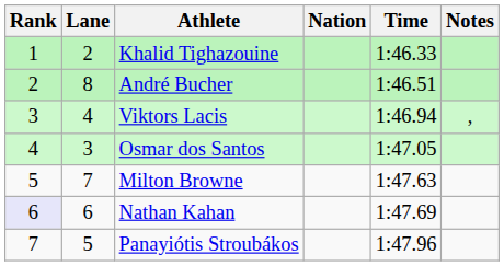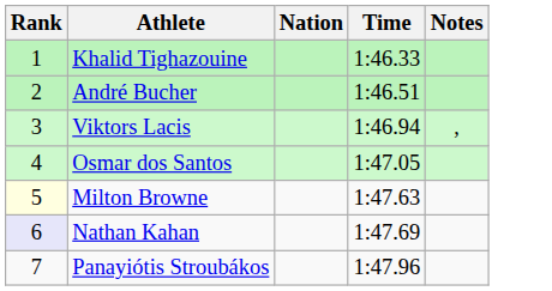- column: Lane | 2 | 8 | 4 | 3 | 7 | 6 | 5
Milton Browne | Rank: no background -> lightyellow background
